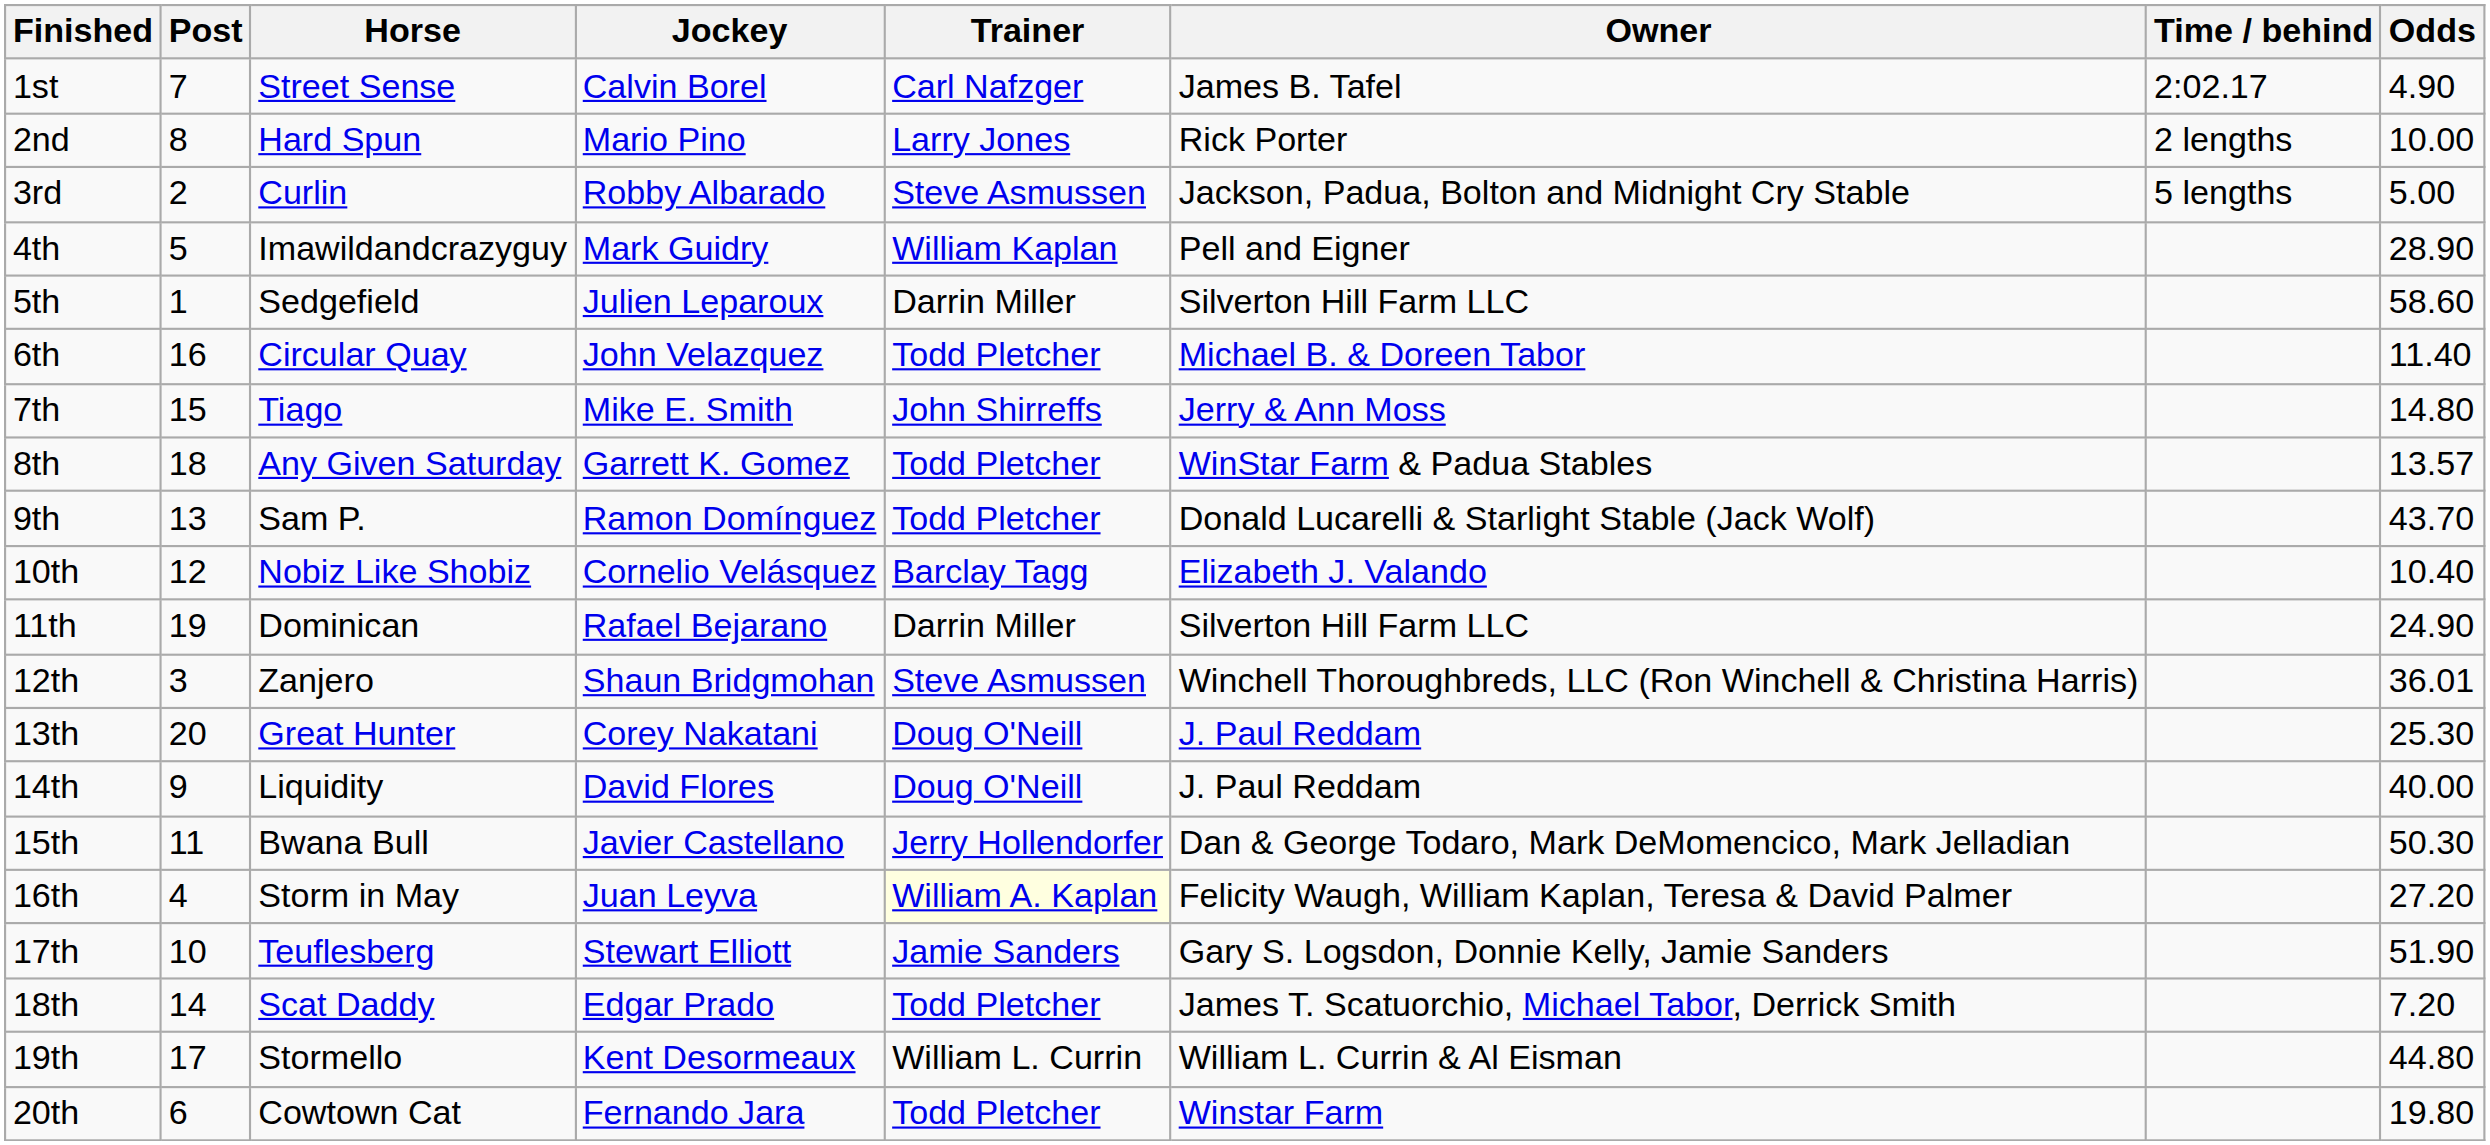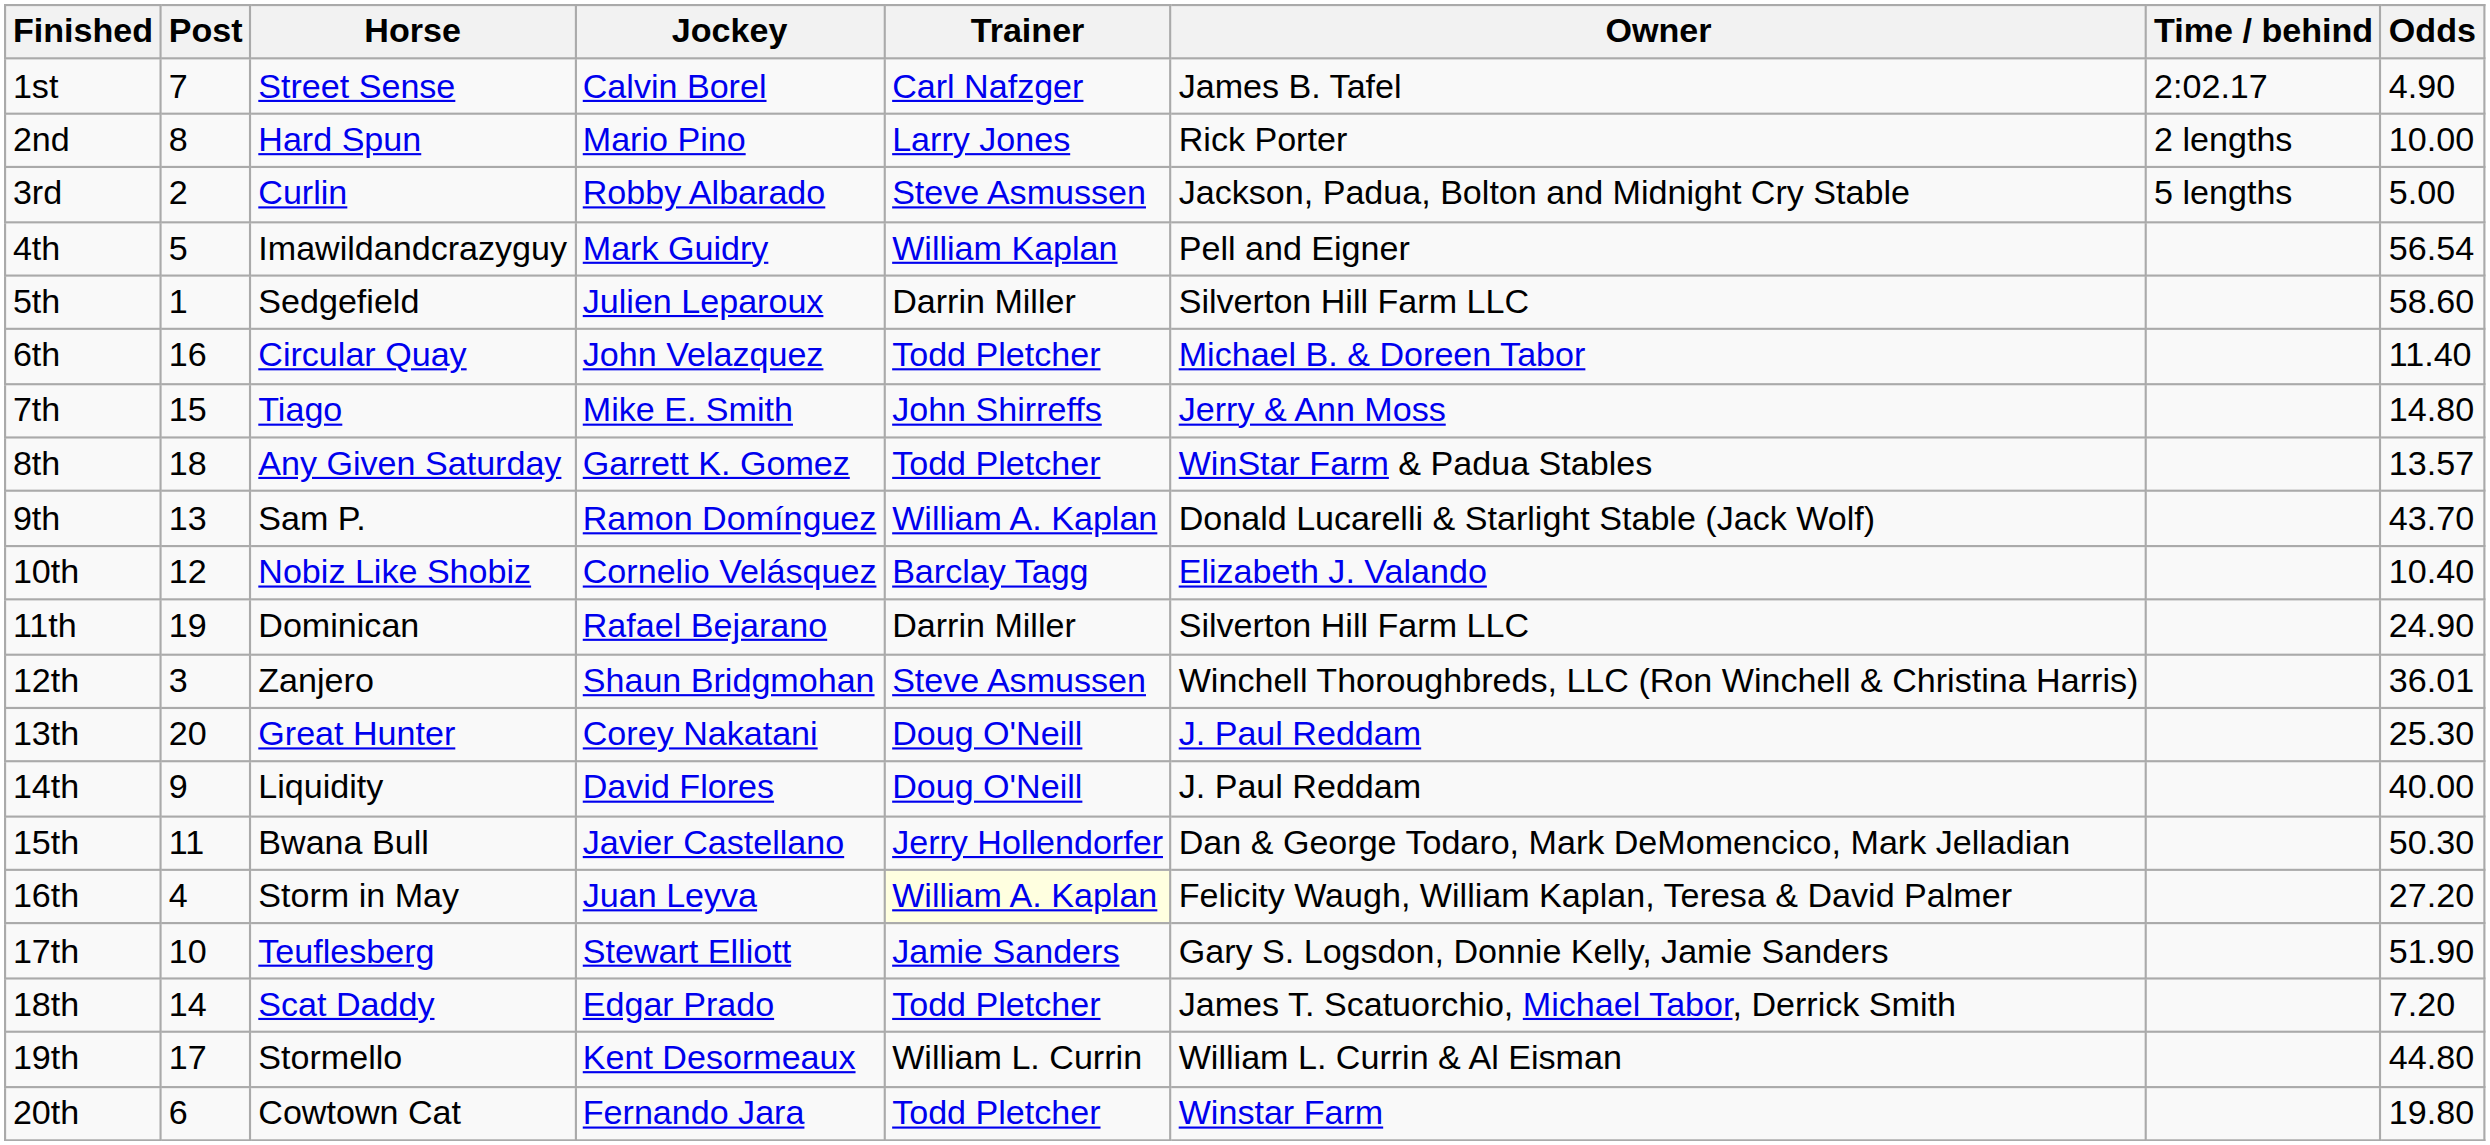4th | Odds: 28.90 -> 56.54
9th | Trainer: Todd Pletcher -> William A. Kaplan
